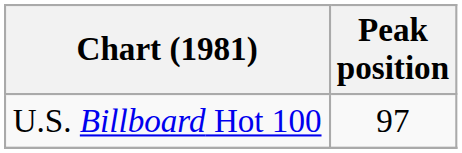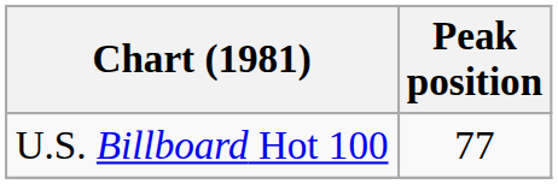U.S. Billboard Hot 100 | Peak position: 97 -> 77
